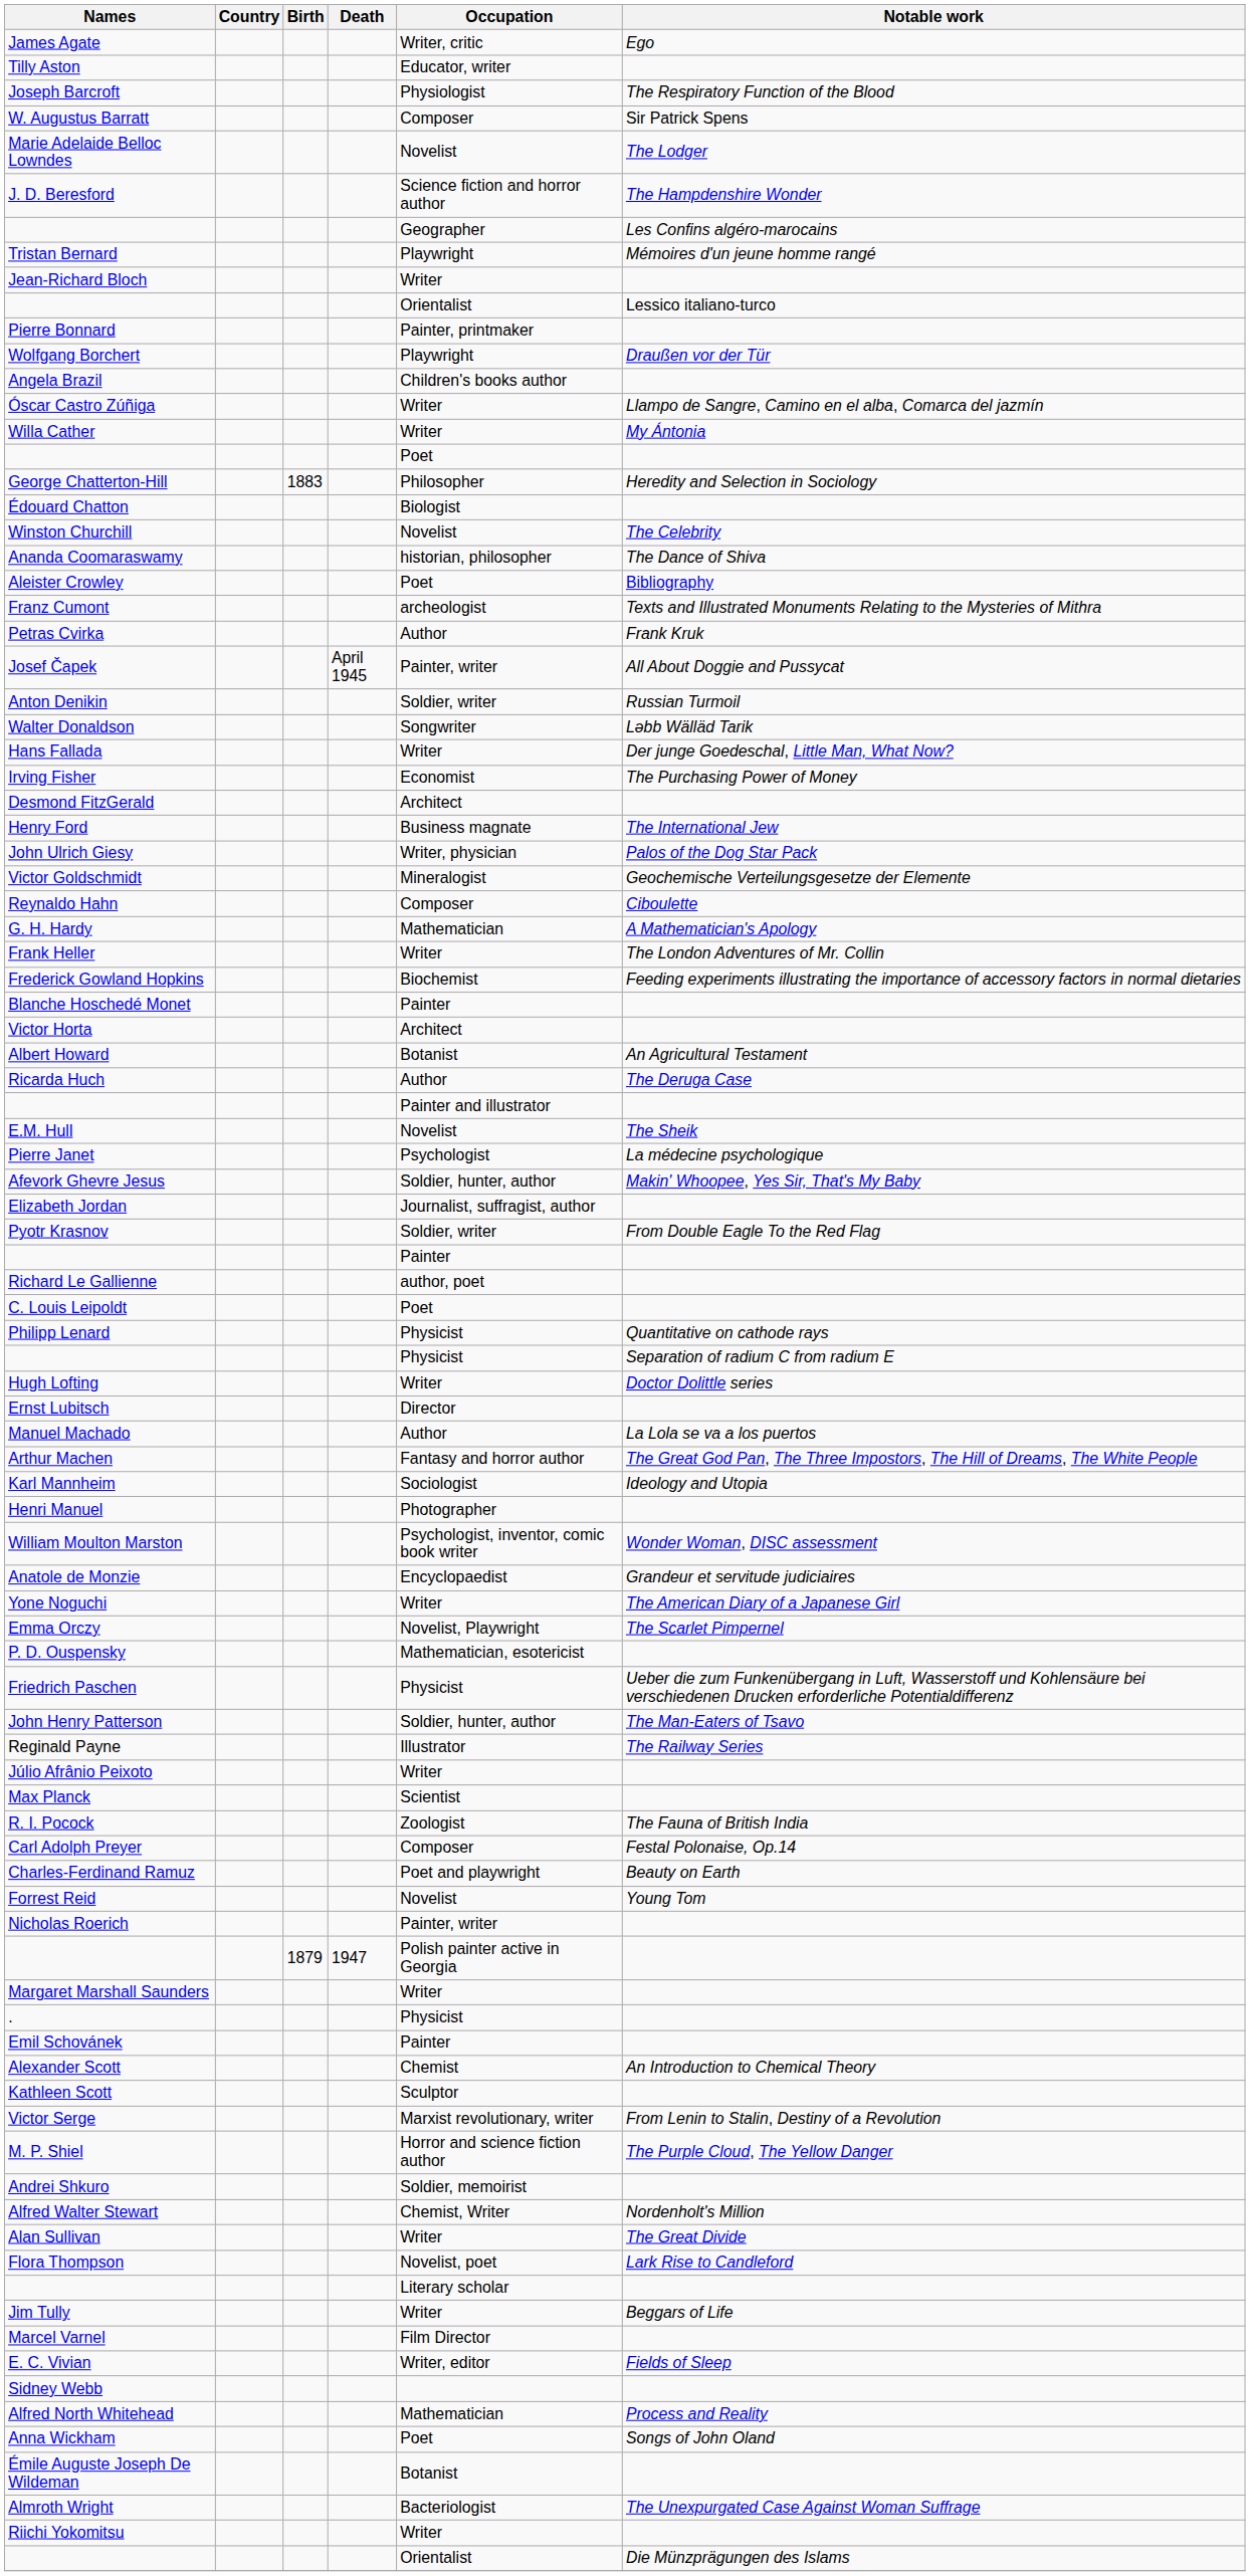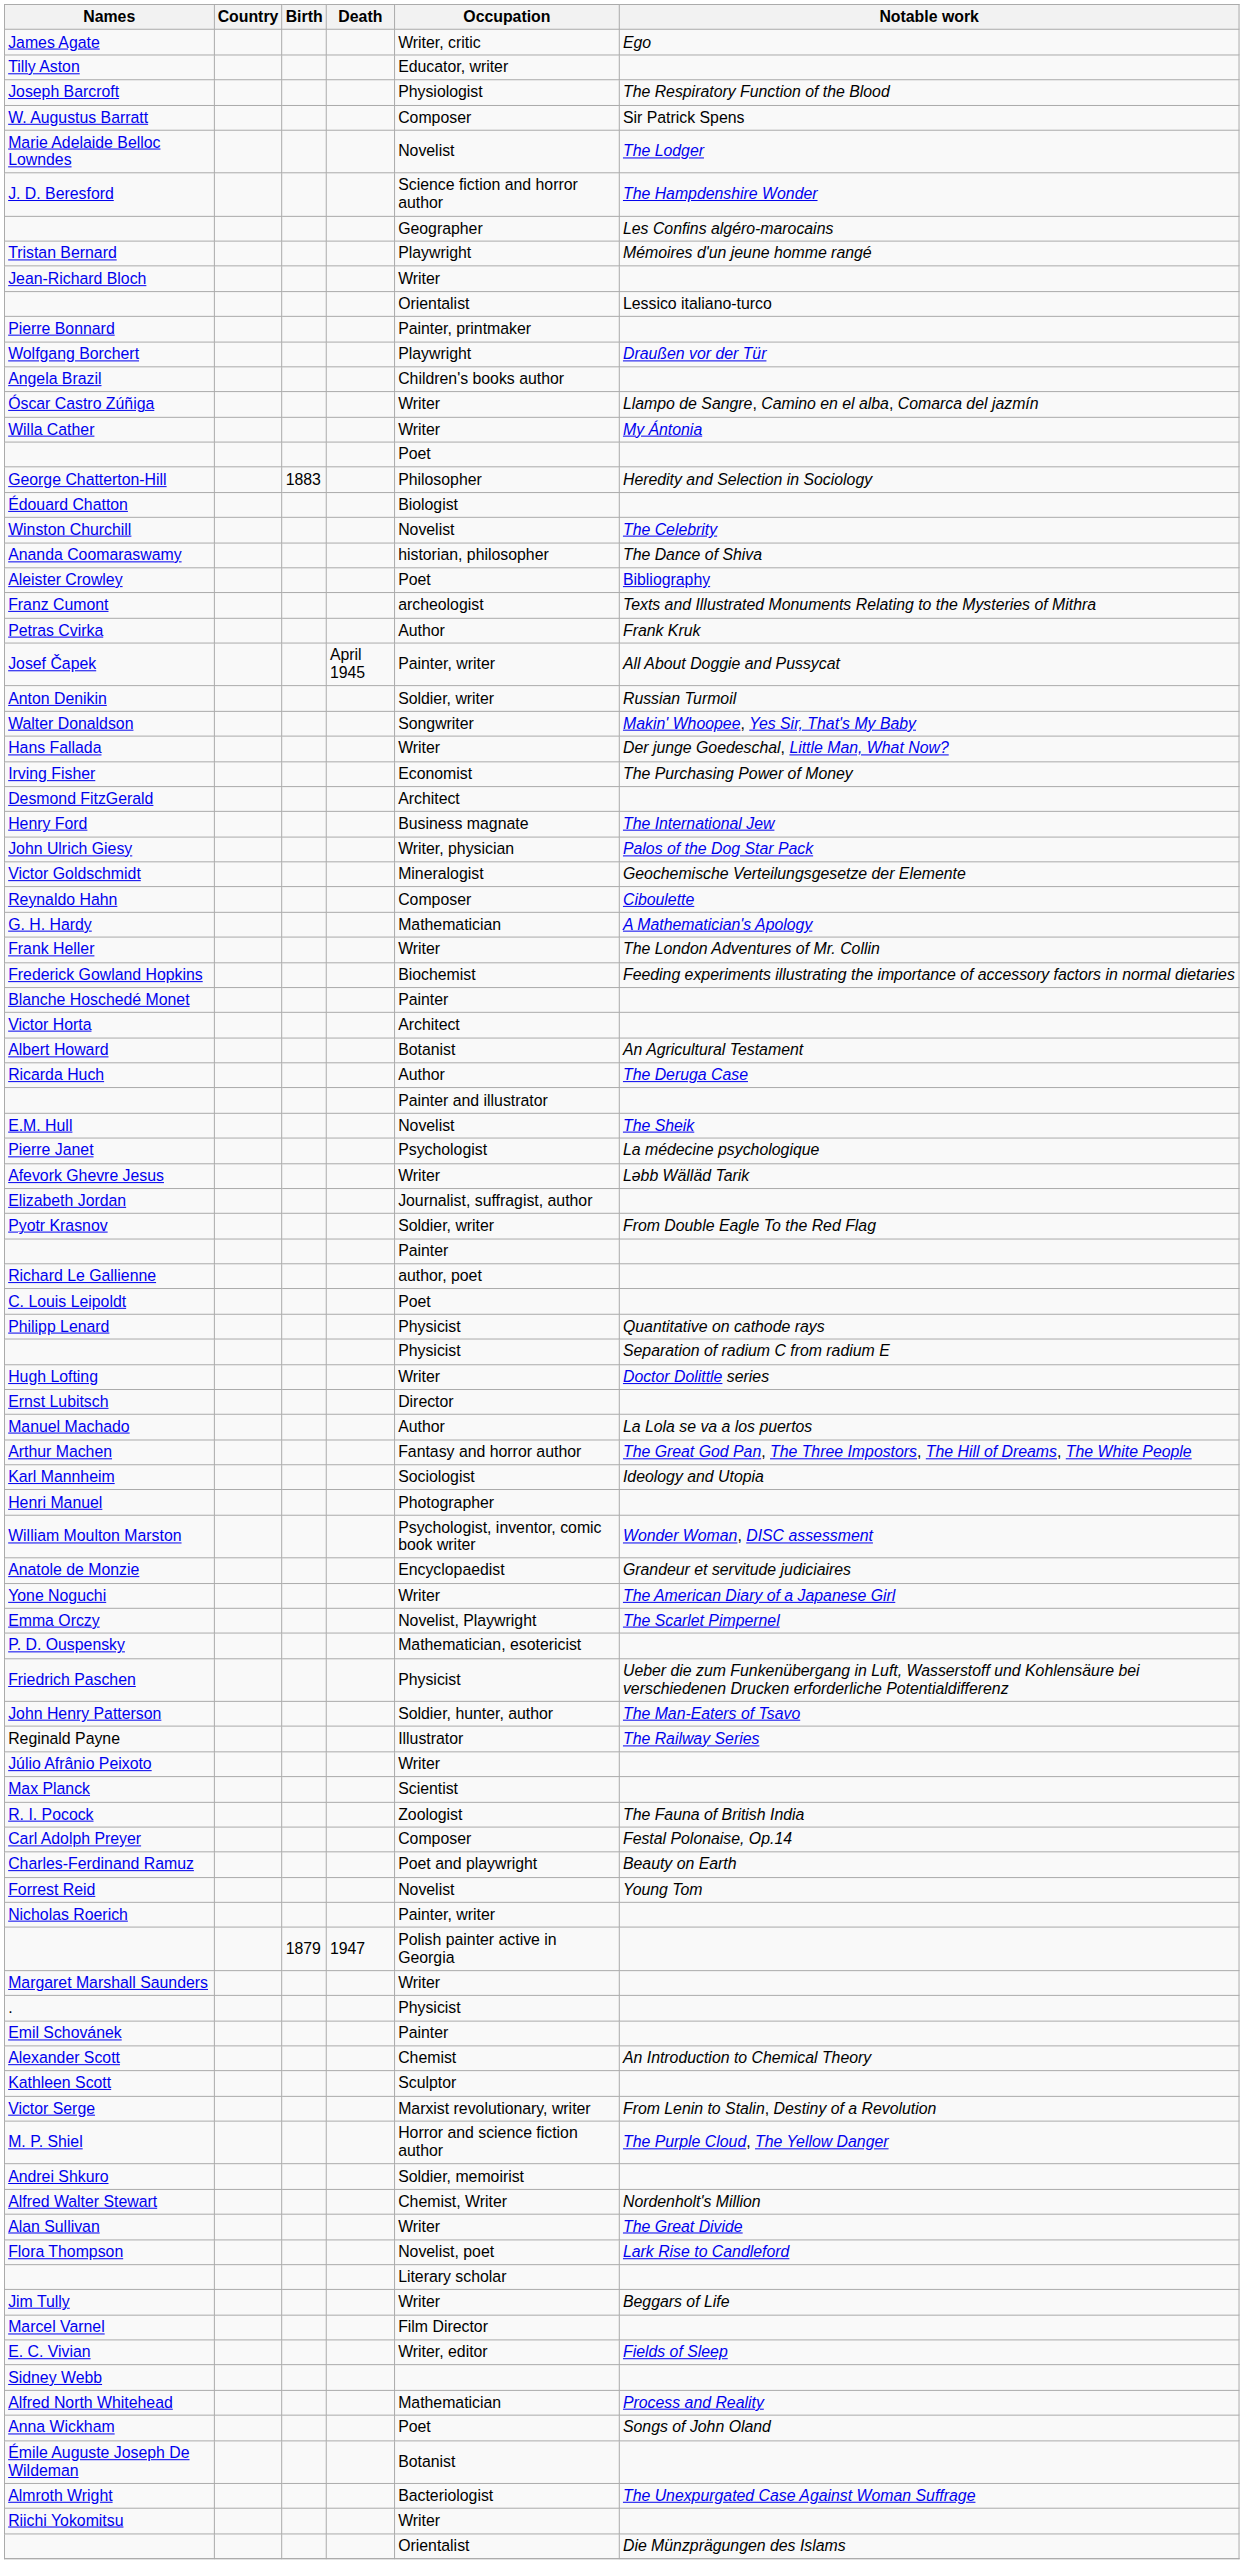Walter Donaldson | Notable work: Ləbb Wälläd Tarik -> Makin' Whoopee, Yes Sir, That's My Baby
Afevork Ghevre Jesus | Occupation: Soldier, hunter, author -> Writer
Afevork Ghevre Jesus | Notable work: Makin' Whoopee, Yes Sir, That's My Baby -> Ləbb Wälläd Tarik
